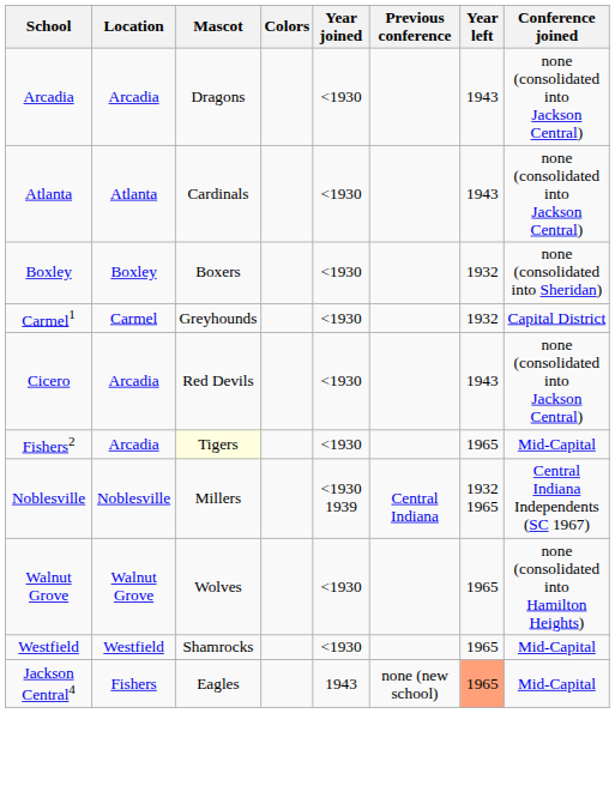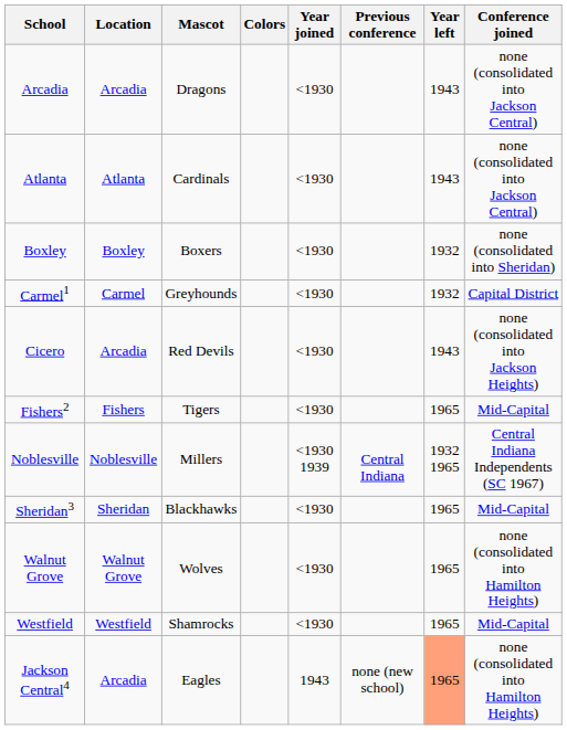Cicero | Conference joined: none (consolidated into Jackson Central) -> none (consolidated into Jackson Heights)
Fishers2 | Location: Arcadia -> Fishers
Fishers2 | Mascot: lightyellow background -> no background
+ row: Sheridan3 | Sheridan | Blackhawks | <1930 | 1965 | Mid-Capital
Jackson Central4 | Location: Fishers -> Arcadia
Jackson Central4 | Conference joined: Mid-Capital -> none (consolidated into Hamilton Heights)
